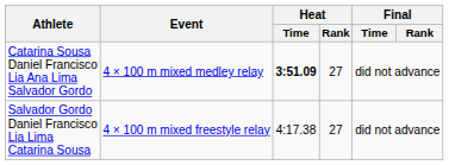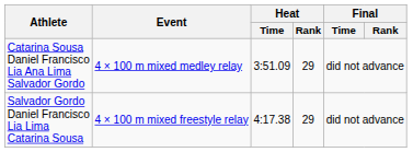Catarina Sousa Daniel Francisco Lia Ana Lima Salvador Gordo | Heat / Time: bold -> normal
Catarina Sousa Daniel Francisco Lia Ana Lima Salvador Gordo | Heat / Rank: 27 -> 29
Salvador Gordo Daniel Francisco Lia Lima Catarina Sousa | Heat / Rank: 27 -> 29
